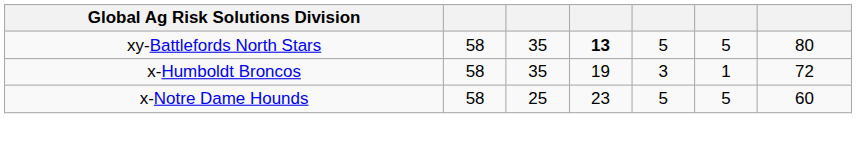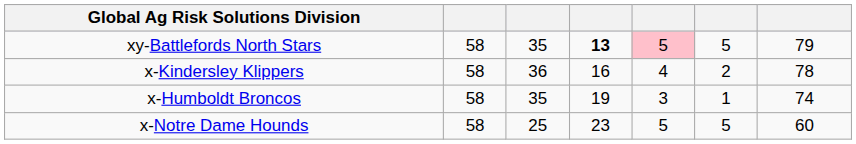xy-Battlefords North Stars | column 5: no background -> pink background
xy-Battlefords North Stars | column 7: 80 -> 79
+ row: x-Kindersley Klippers | 58 | 36 | 16 | 4 | 2 | 78
x-Humboldt Broncos | column 7: 72 -> 74
